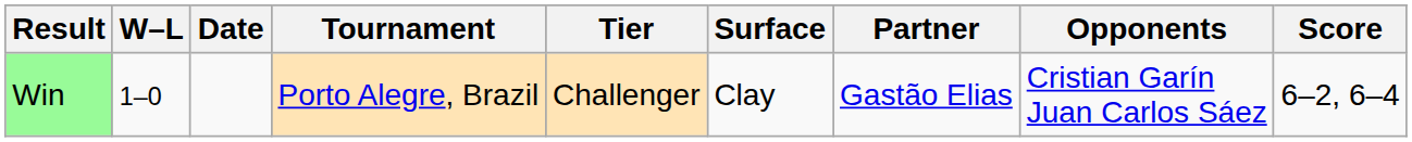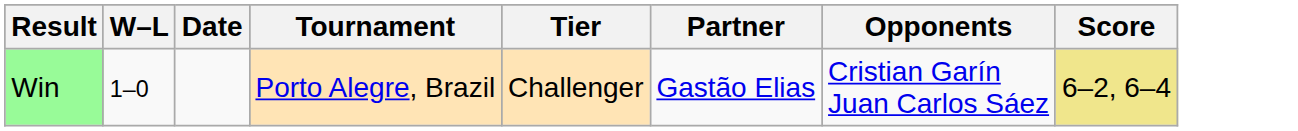- column: Surface | Clay
Win | Score: no background -> khaki background
